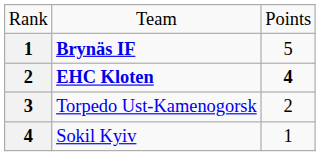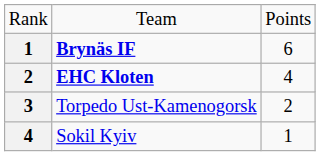Brynäs IF | column 3: 5 -> 6
EHC Kloten | column 3: bold -> normal
